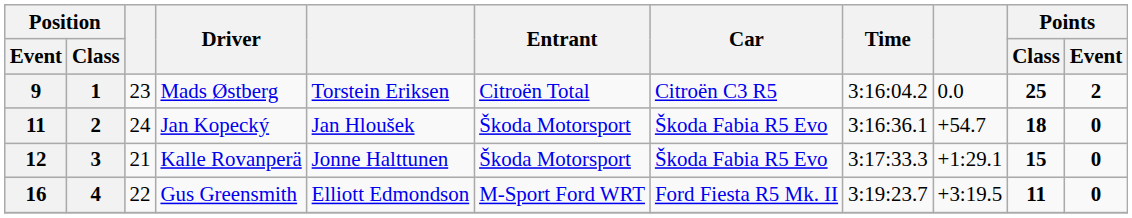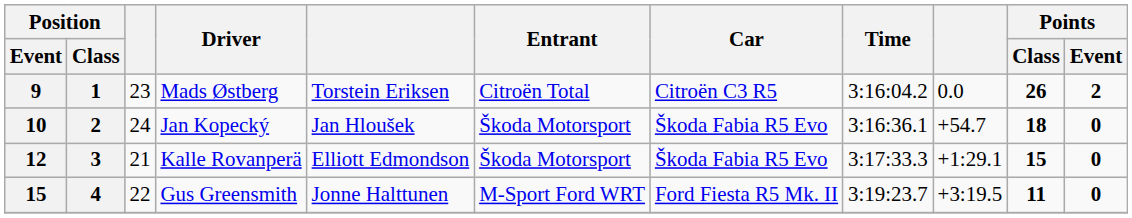Mads Østberg | Points / Class: 25 -> 26
Jan Kopecký | Position / Event: 11 -> 10
Kalle Rovanperä | column 5: Jonne Halttunen -> Elliott Edmondson
Gus Greensmith | Position / Event: 16 -> 15
Gus Greensmith | column 5: Elliott Edmondson -> Jonne Halttunen
